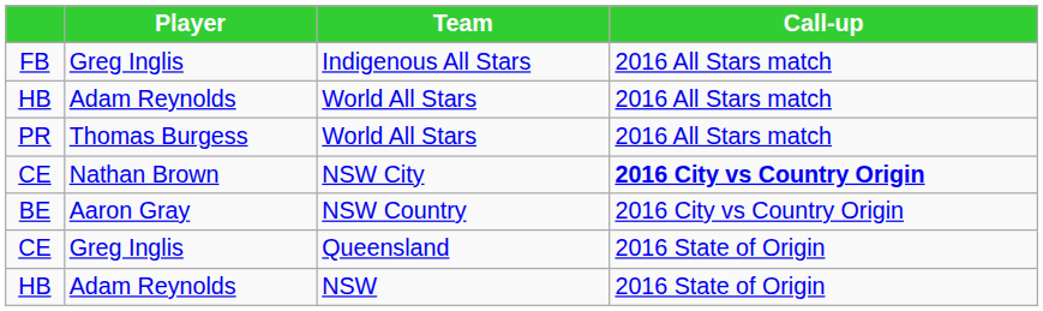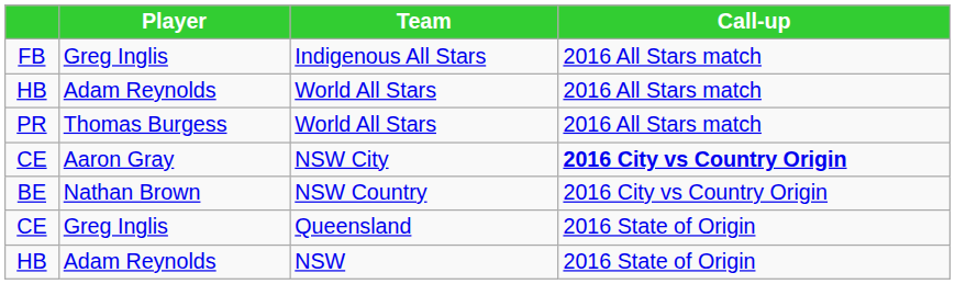NSW City | Player: Nathan Brown -> Aaron Gray
NSW Country | Player: Aaron Gray -> Nathan Brown
